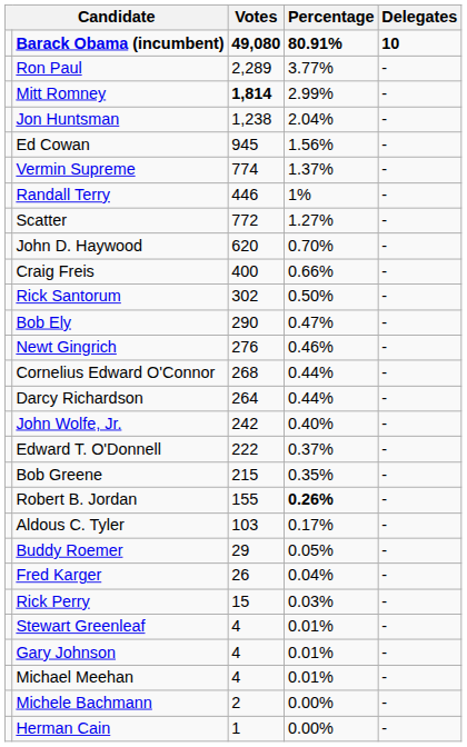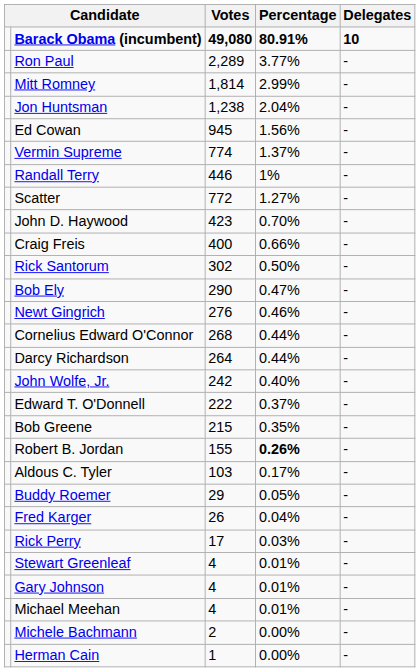Mitt Romney | Votes: bold -> normal
John D. Haywood | Votes: 620 -> 423
Rick Perry | Votes: 15 -> 17
